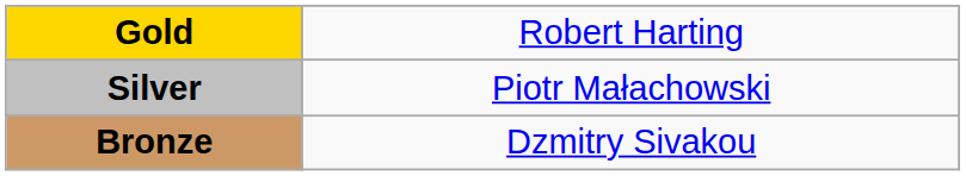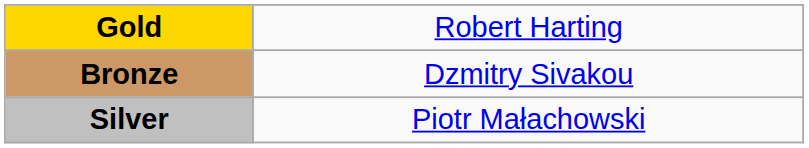rows swapped: Silver <-> Bronze
